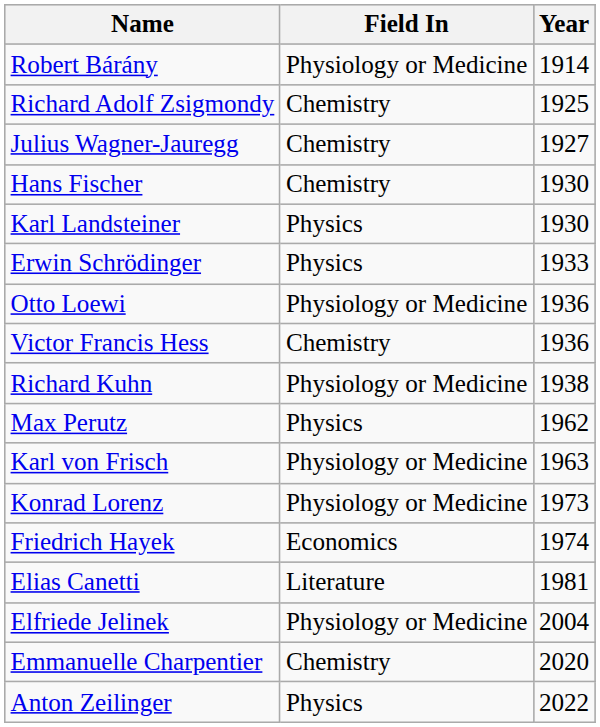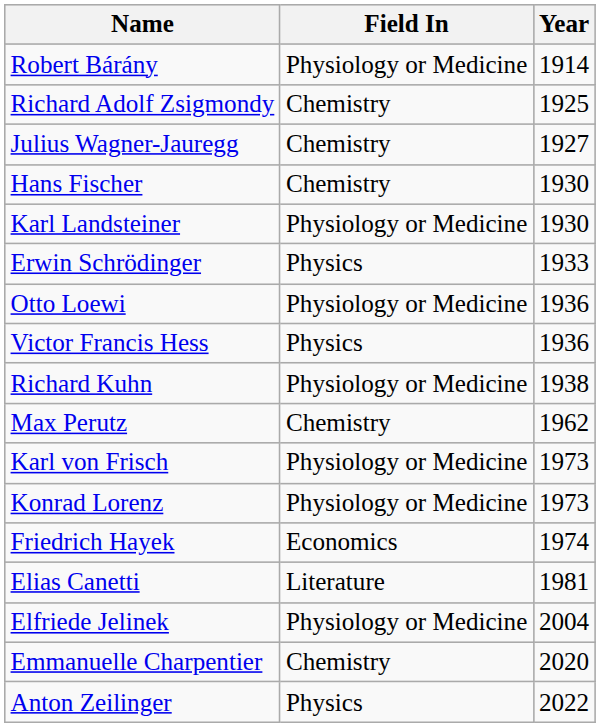Karl Landsteiner | Field In: Physics -> Physiology or Medicine
Victor Francis Hess | Field In: Chemistry -> Physics
Max Perutz | Field In: Physics -> Chemistry
Karl von Frisch | Year: 1963 -> 1973
